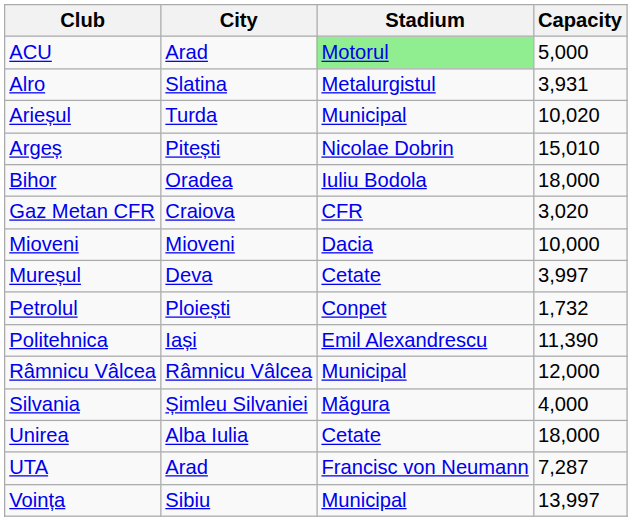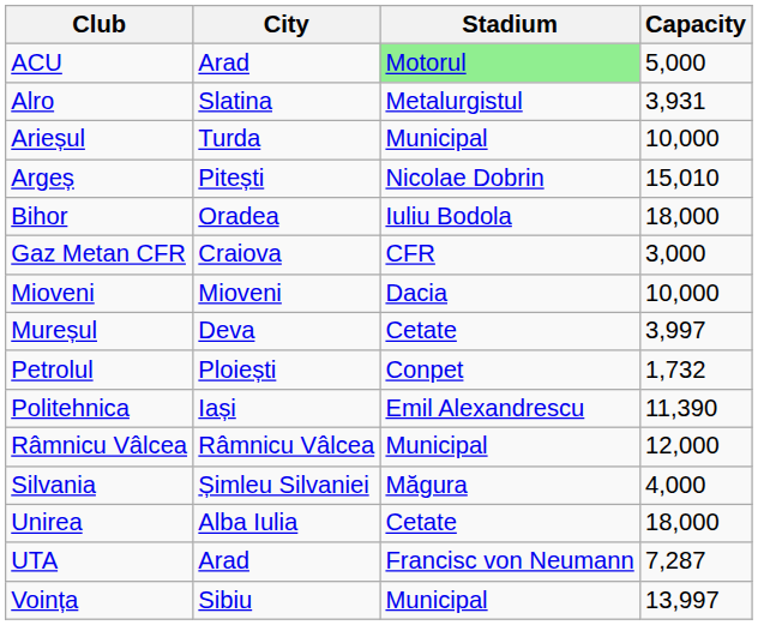Arieșul | Capacity: 10,020 -> 10,000
Gaz Metan CFR | Capacity: 3,020 -> 3,000
